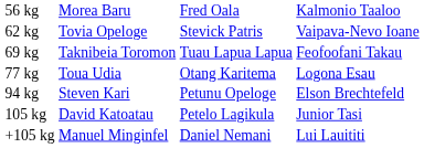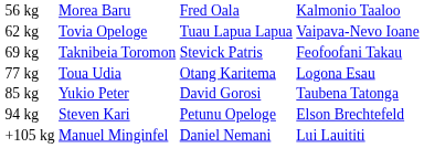62 kg | column 3: Stevick Patris -> Tuau Lapua Lapua
69 kg | column 3: Tuau Lapua Lapua -> Stevick Patris
+ row: 85 kg | Yukio Peter | David Gorosi | Taubena Tatonga
- row: 105 kg | David Katoatau | Petelo Lagikula | Junior Tasi
